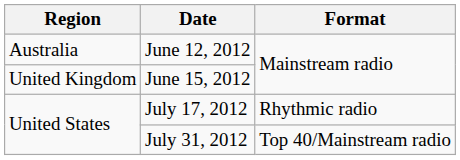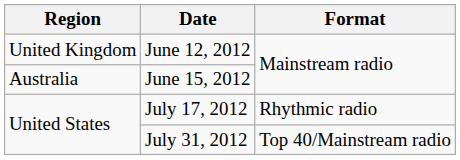June 12, 2012 | Region: Australia -> United Kingdom
June 15, 2012 | Region: United Kingdom -> Australia
